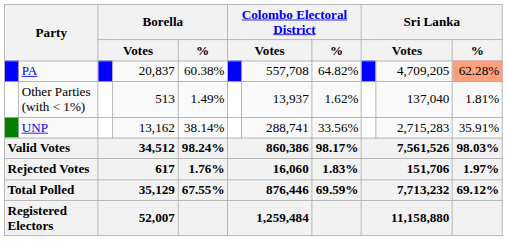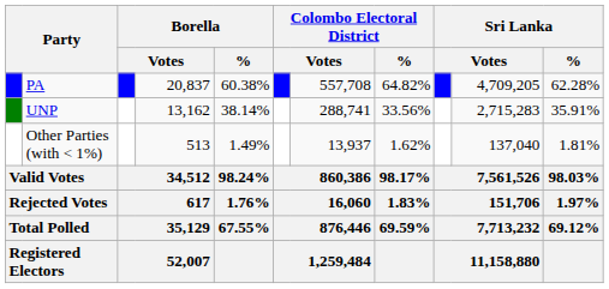PA | Sri Lanka / %: lightsalmon background -> no background
rows swapped: UNP <-> Other Parties (with < 1%)
